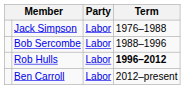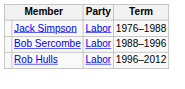Rob Hulls | Term: bold -> normal
- row: Ben Carroll | Labor | 2012–present
